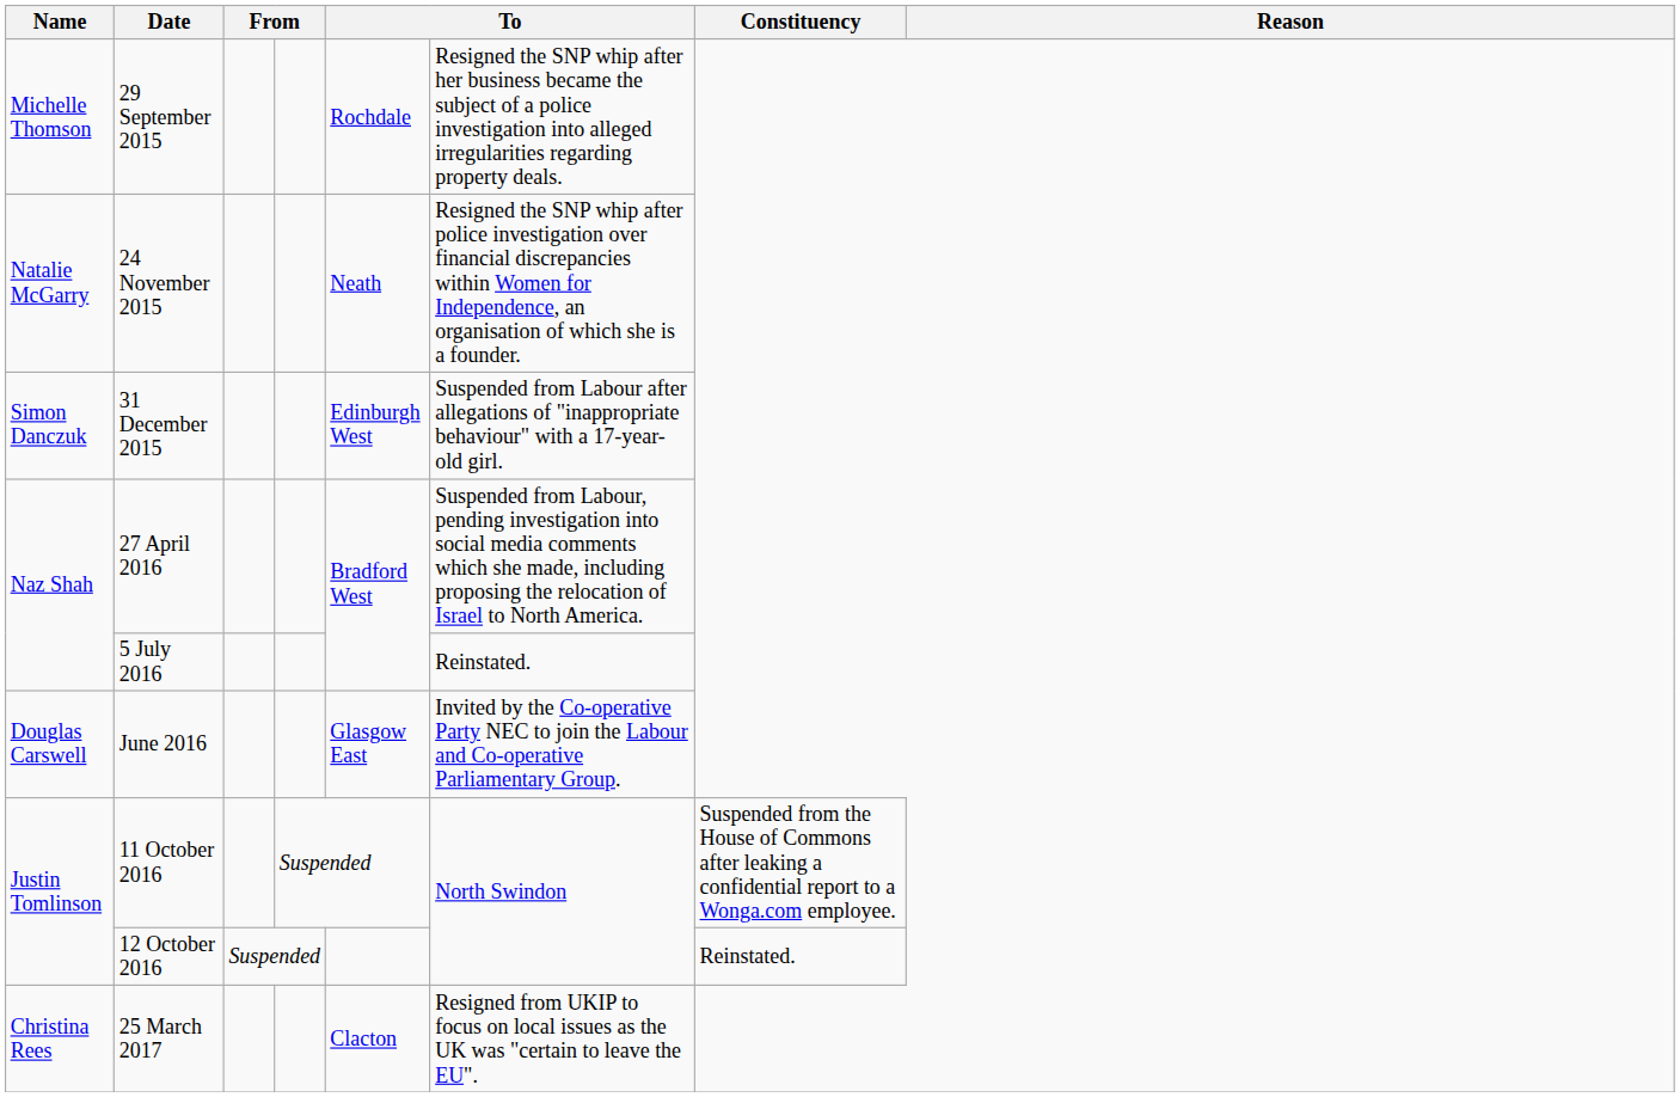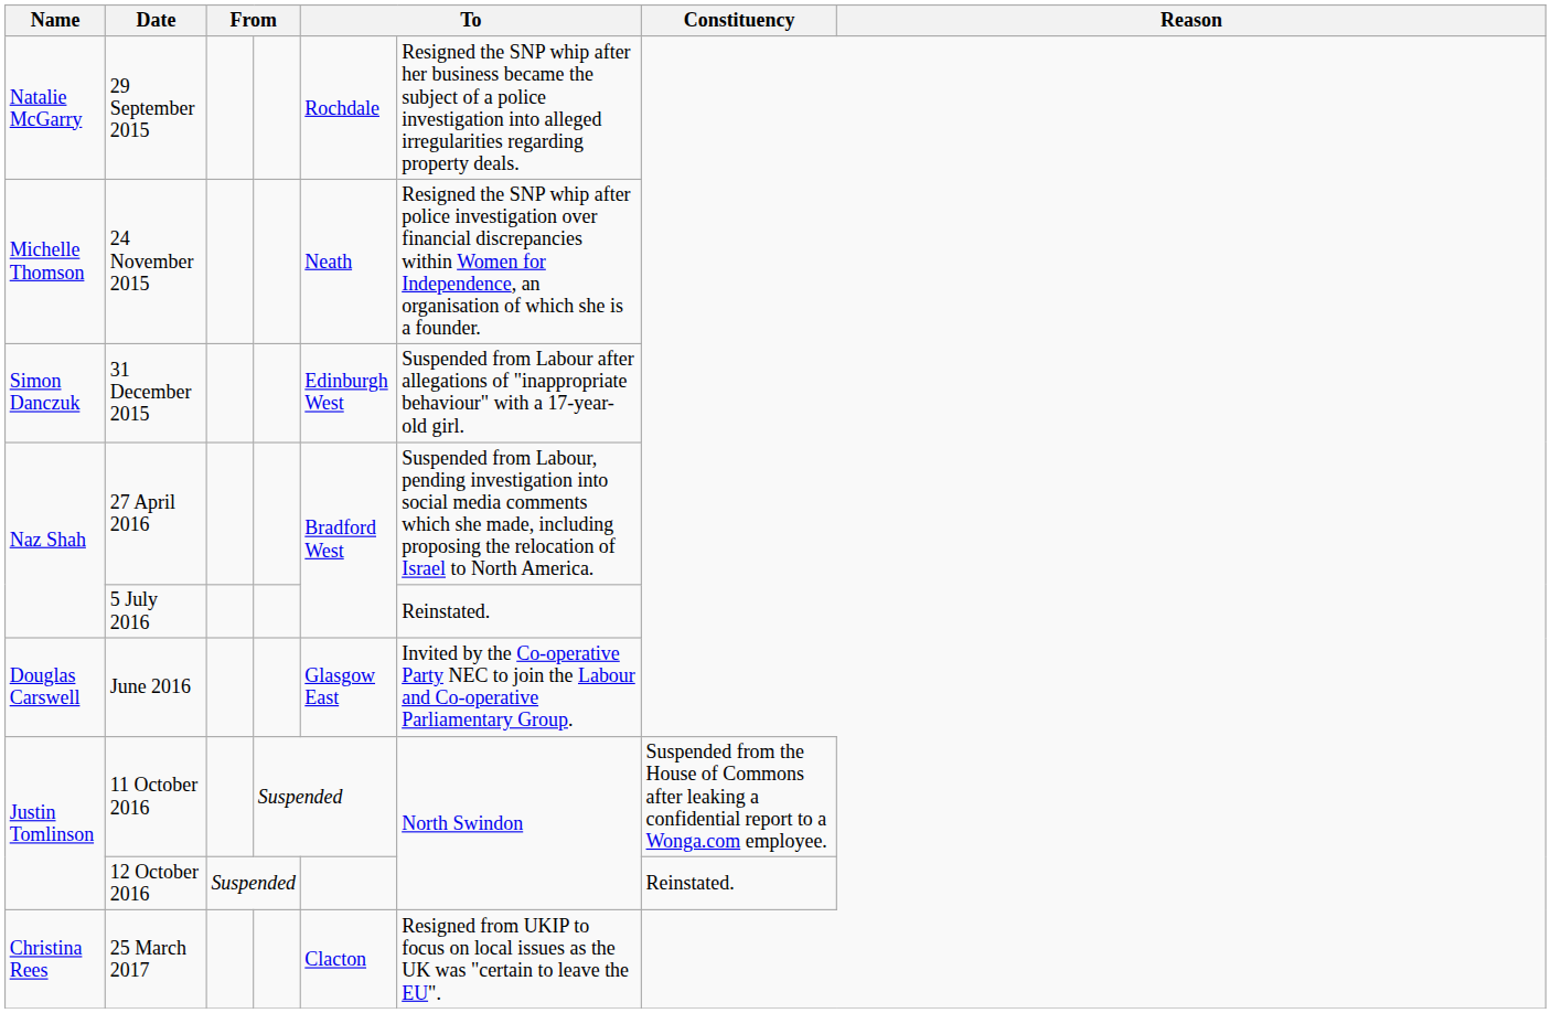29 September 2015 | Name: Michelle Thomson -> Natalie McGarry
24 November 2015 | Name: Natalie McGarry -> Michelle Thomson
